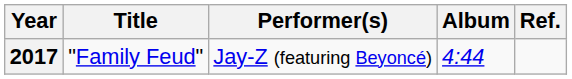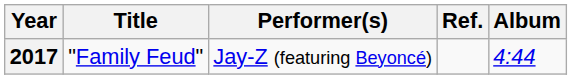columns swapped: Album <-> Ref.
